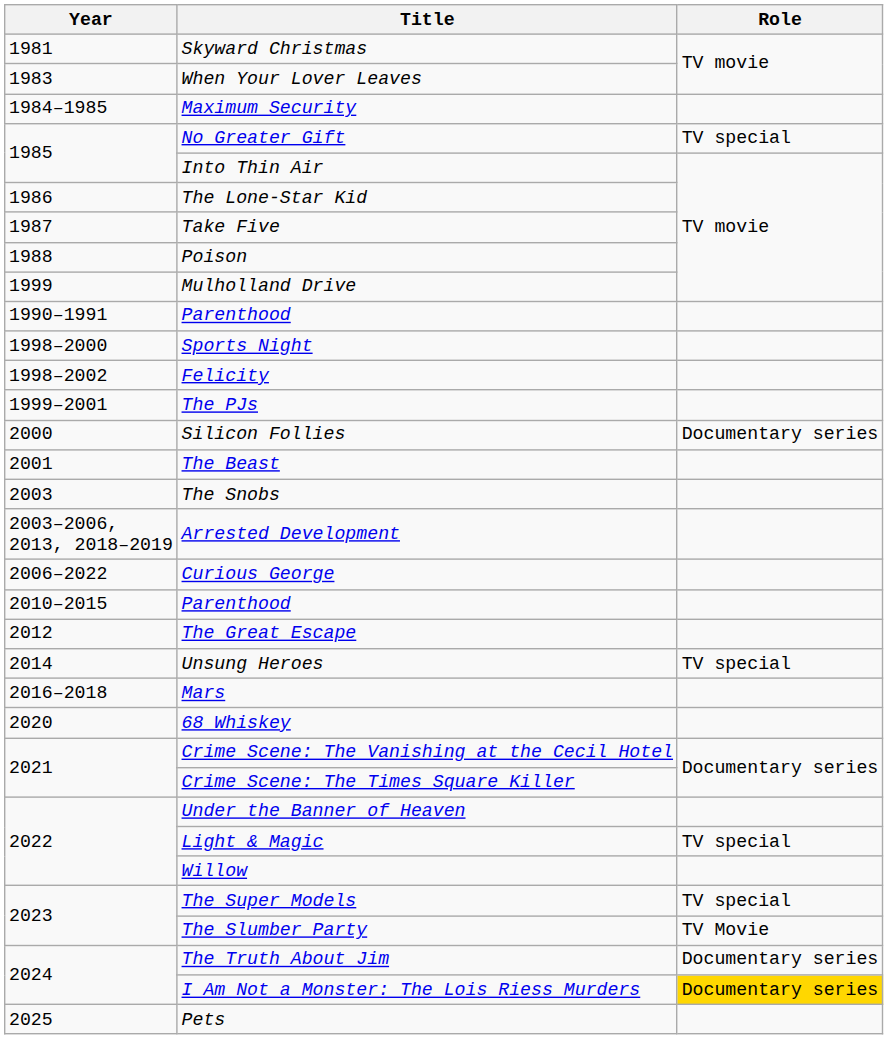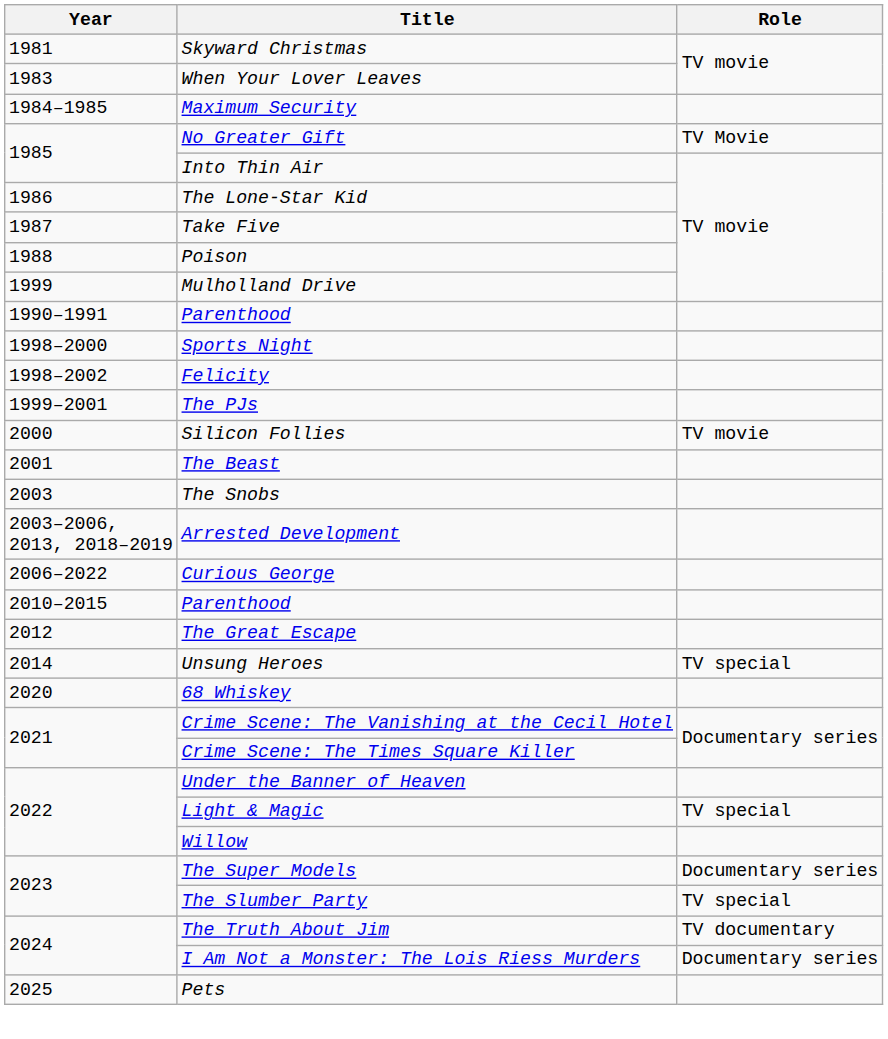No Greater Gift | Role: TV special -> TV Movie
Silicon Follies | Role: Documentary series -> TV movie
- row: 2016–2018 | Mars
The Super Models | Role: TV special -> Documentary series
The Slumber Party | Role: TV Movie -> TV special
The Truth About Jim | Role: Documentary series -> TV documentary
I Am Not a Monster: The Lois Riess Murders | Role: gold background -> no background
